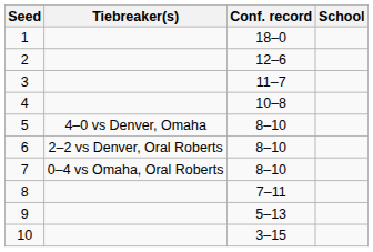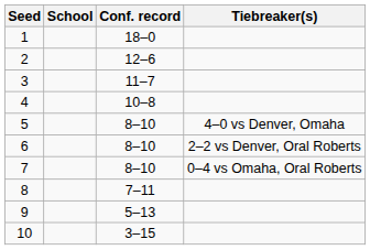columns swapped: School <-> Tiebreaker(s)
